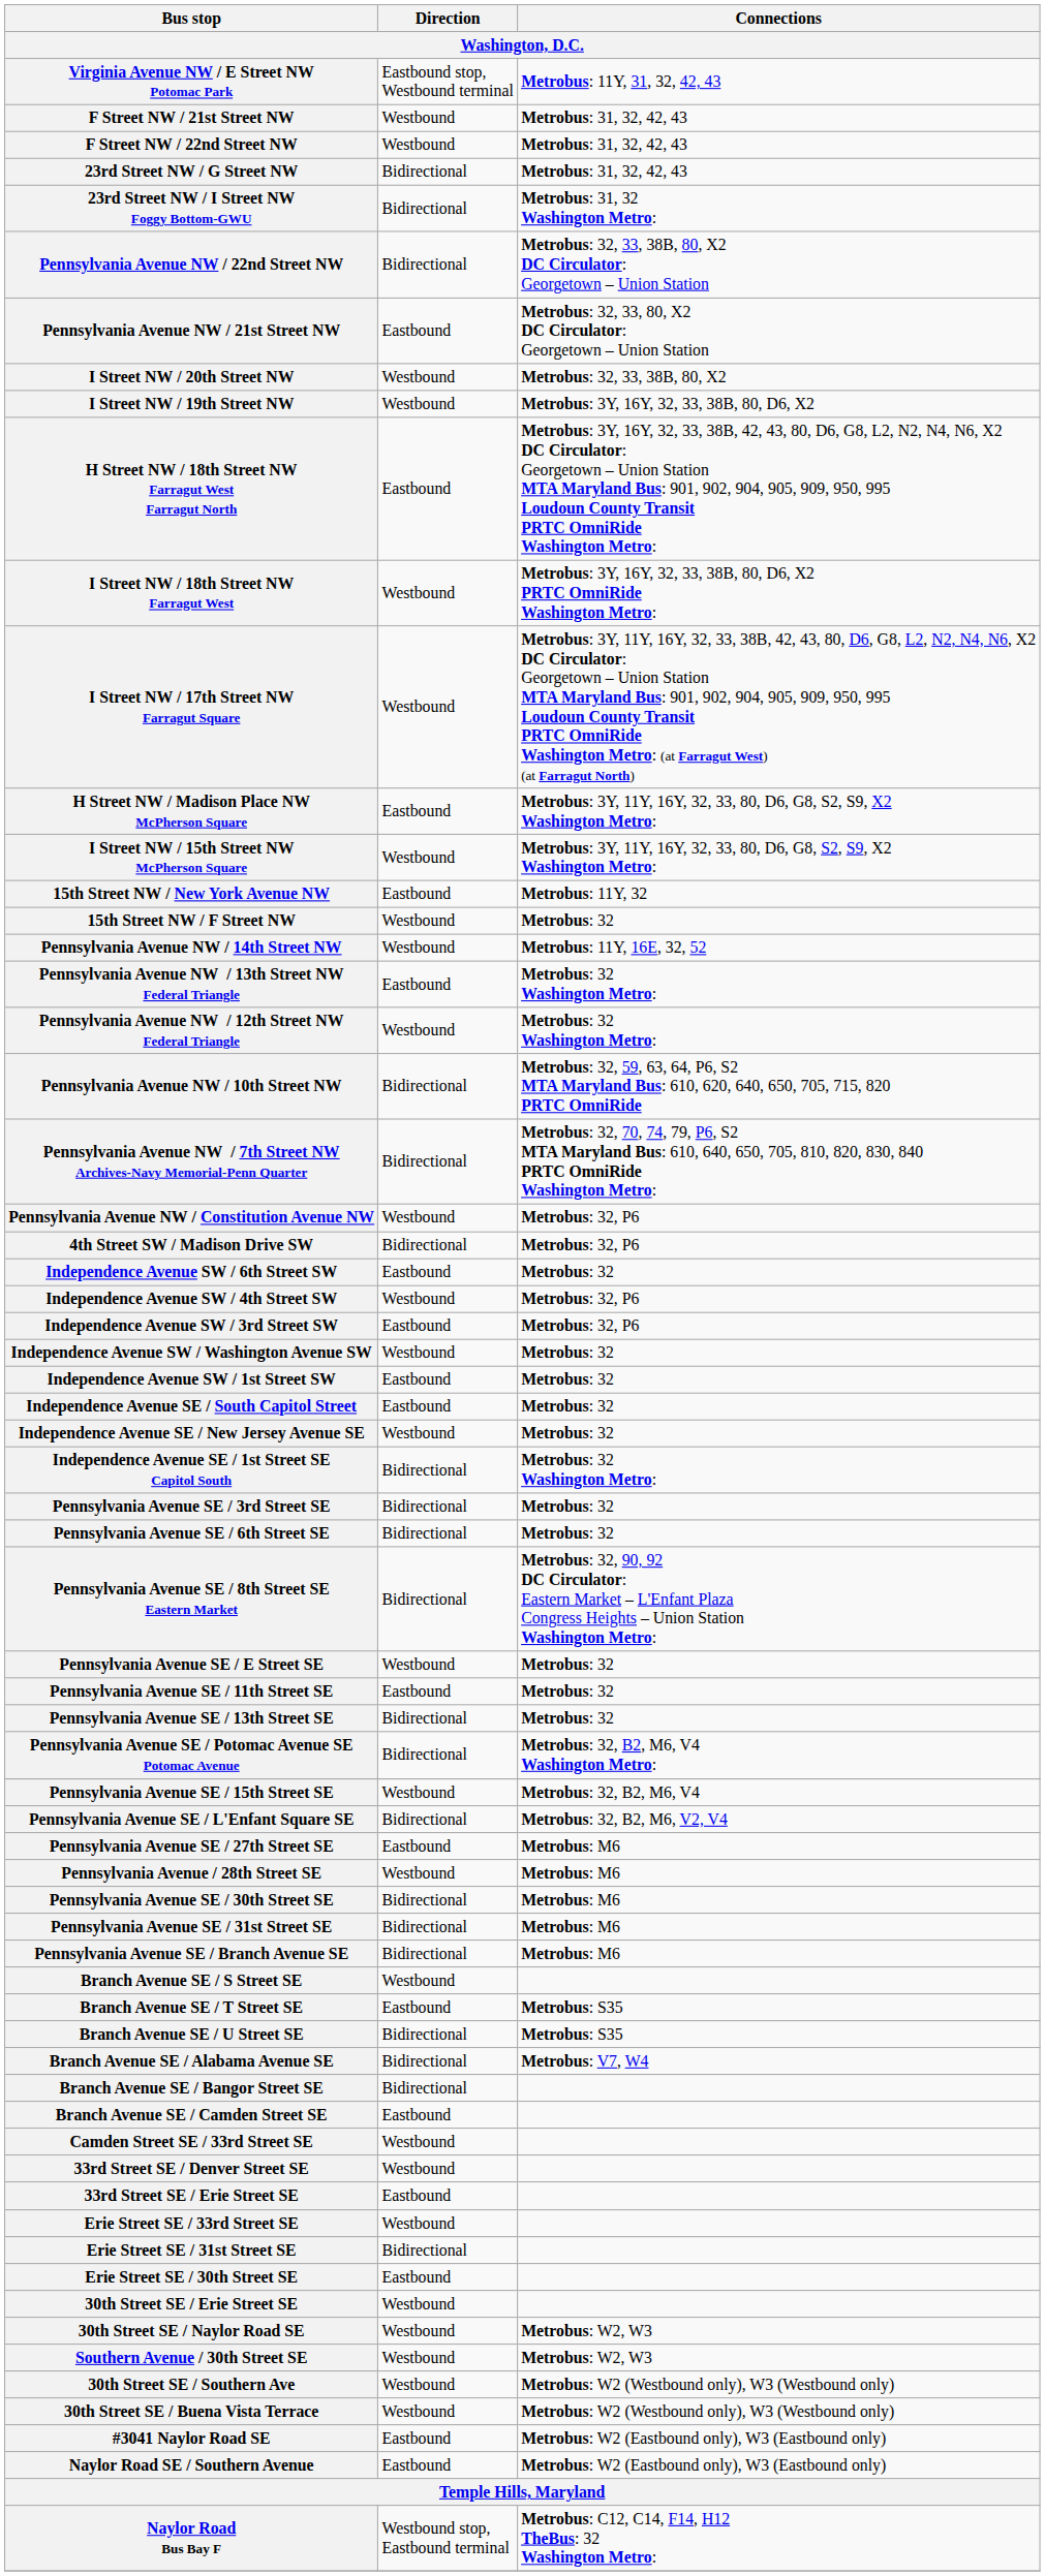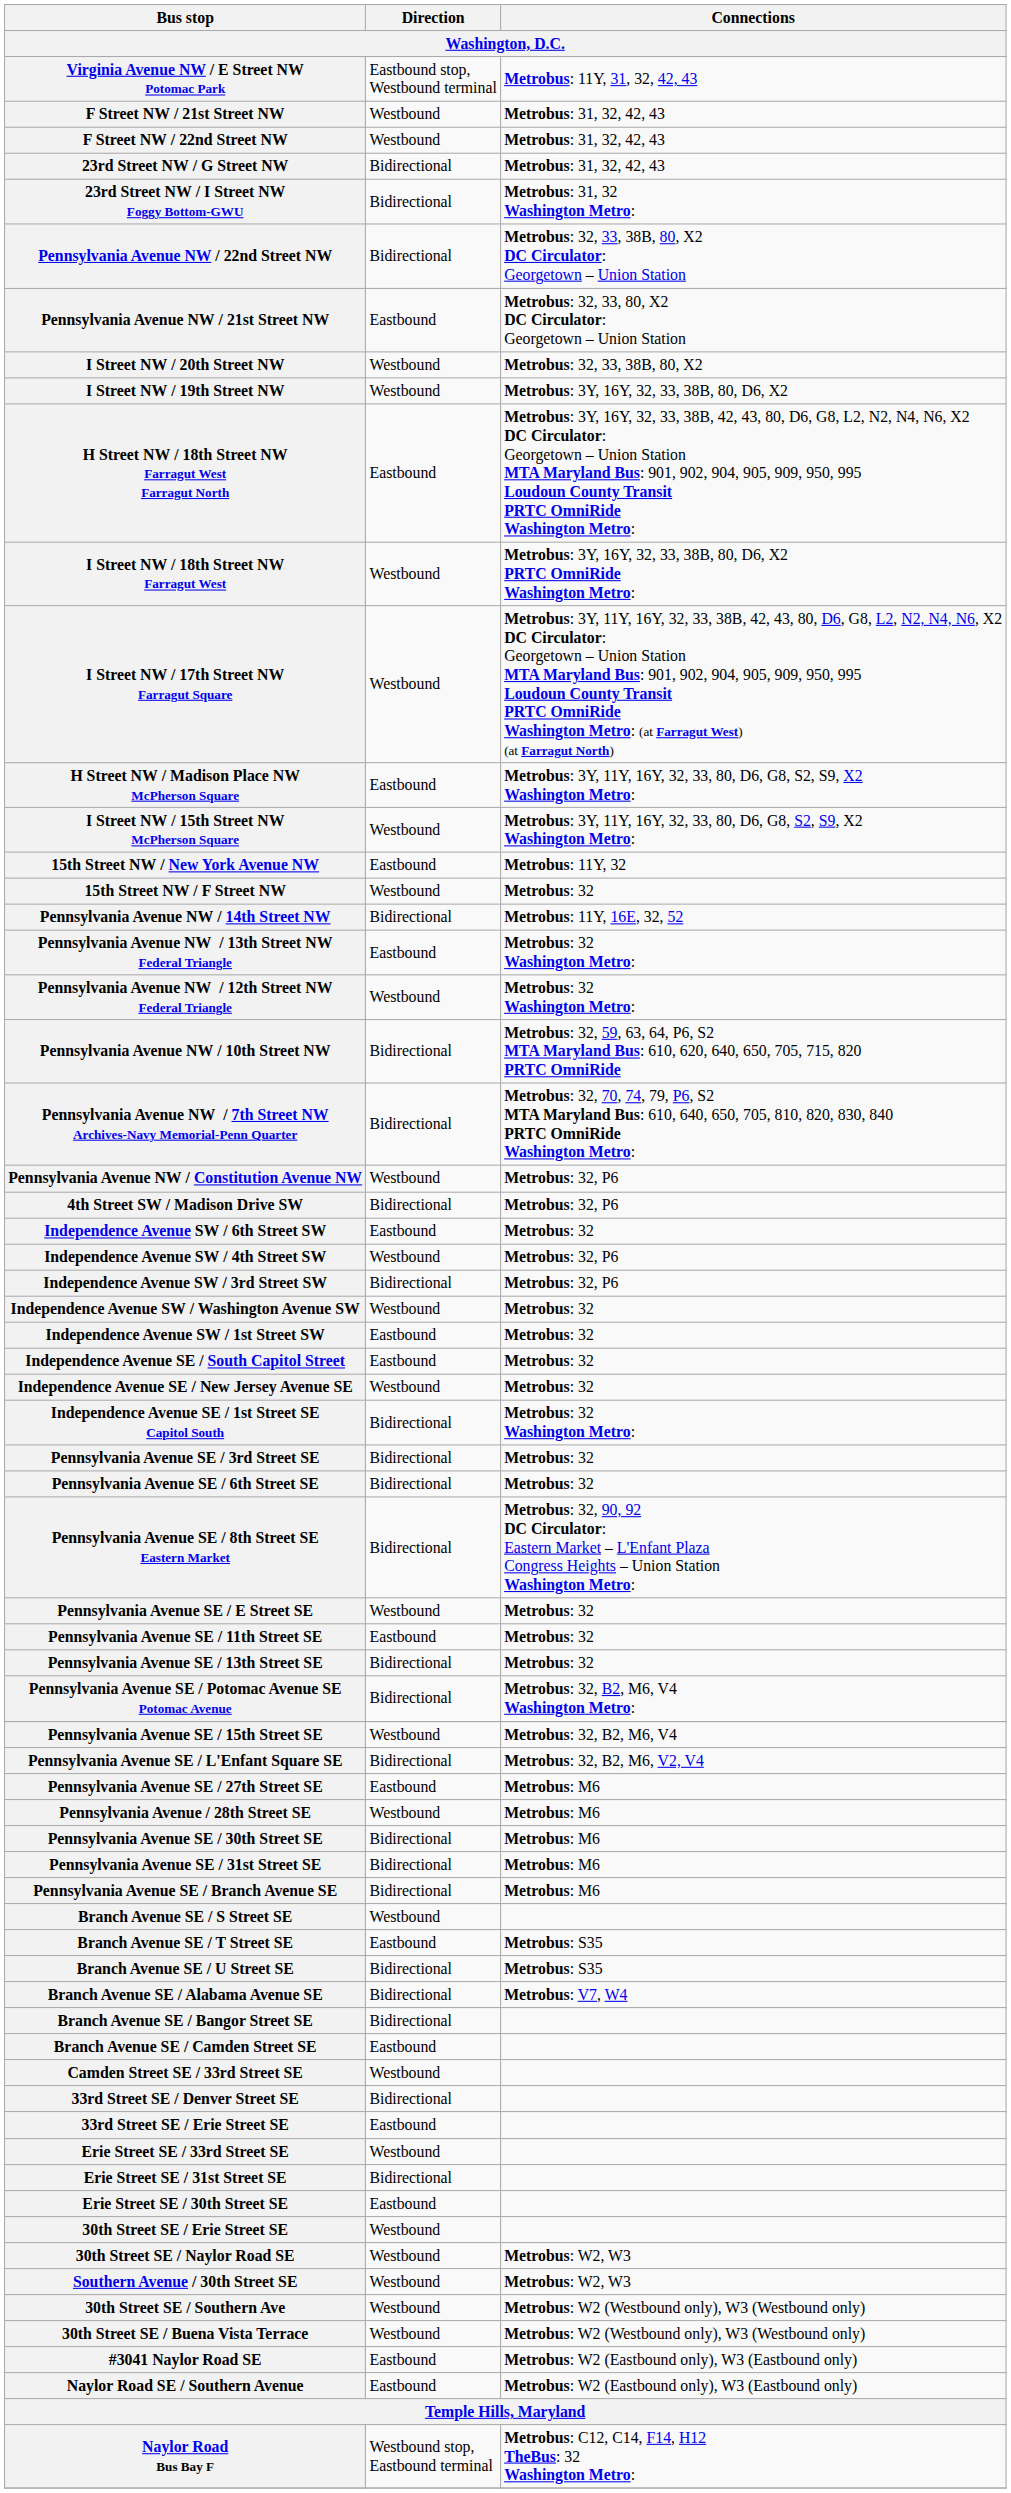Pennsylvania Avenue NW / 14th Street NW | Direction: Westbound -> Bidirectional
Independence Avenue SW / 3rd Street SW | Direction: Eastbound -> Bidirectional
33rd Street SE / Denver Street SE | Direction: Westbound -> Bidirectional
